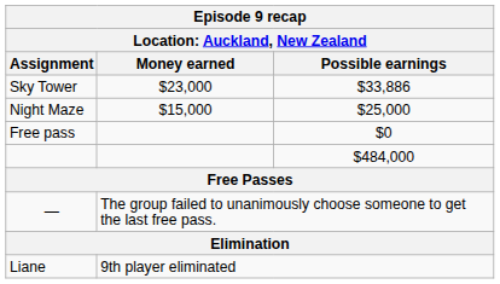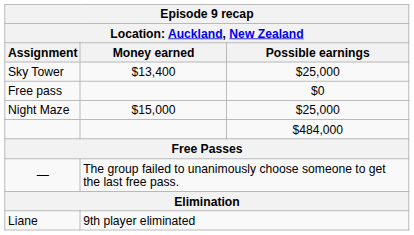Sky Tower | Money earned: $23,000 -> $13,400
Sky Tower | Possible earnings: $33,886 -> $25,000
rows swapped: Free pass <-> Night Maze
